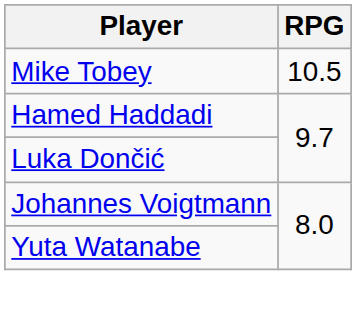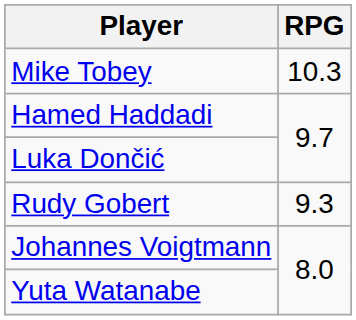Mike Tobey | RPG: 10.5 -> 10.3
+ row: Rudy Gobert | 9.3
